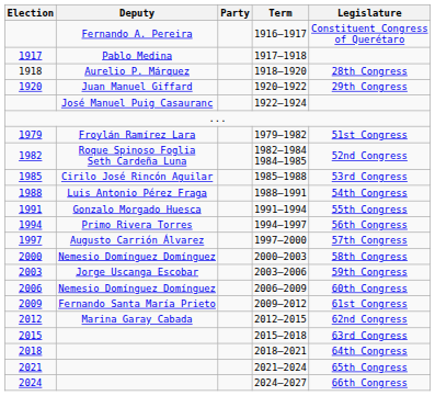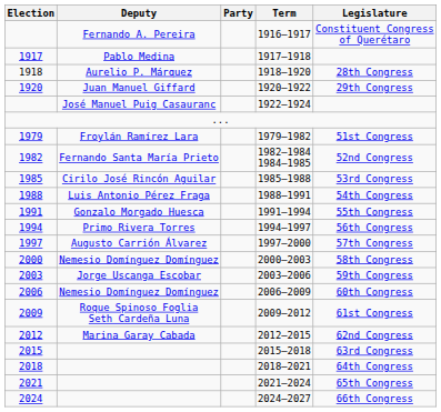1982–1984 1984–1985 | Deputy: Roque Spinoso Foglia Seth Cardeña Luna -> Fernando Santa María Prieto
2009–2012 | Deputy: Fernando Santa María Prieto -> Roque Spinoso Foglia Seth Cardeña Luna
